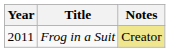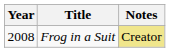Frog in a Suit | Year: 2011 -> 2008
